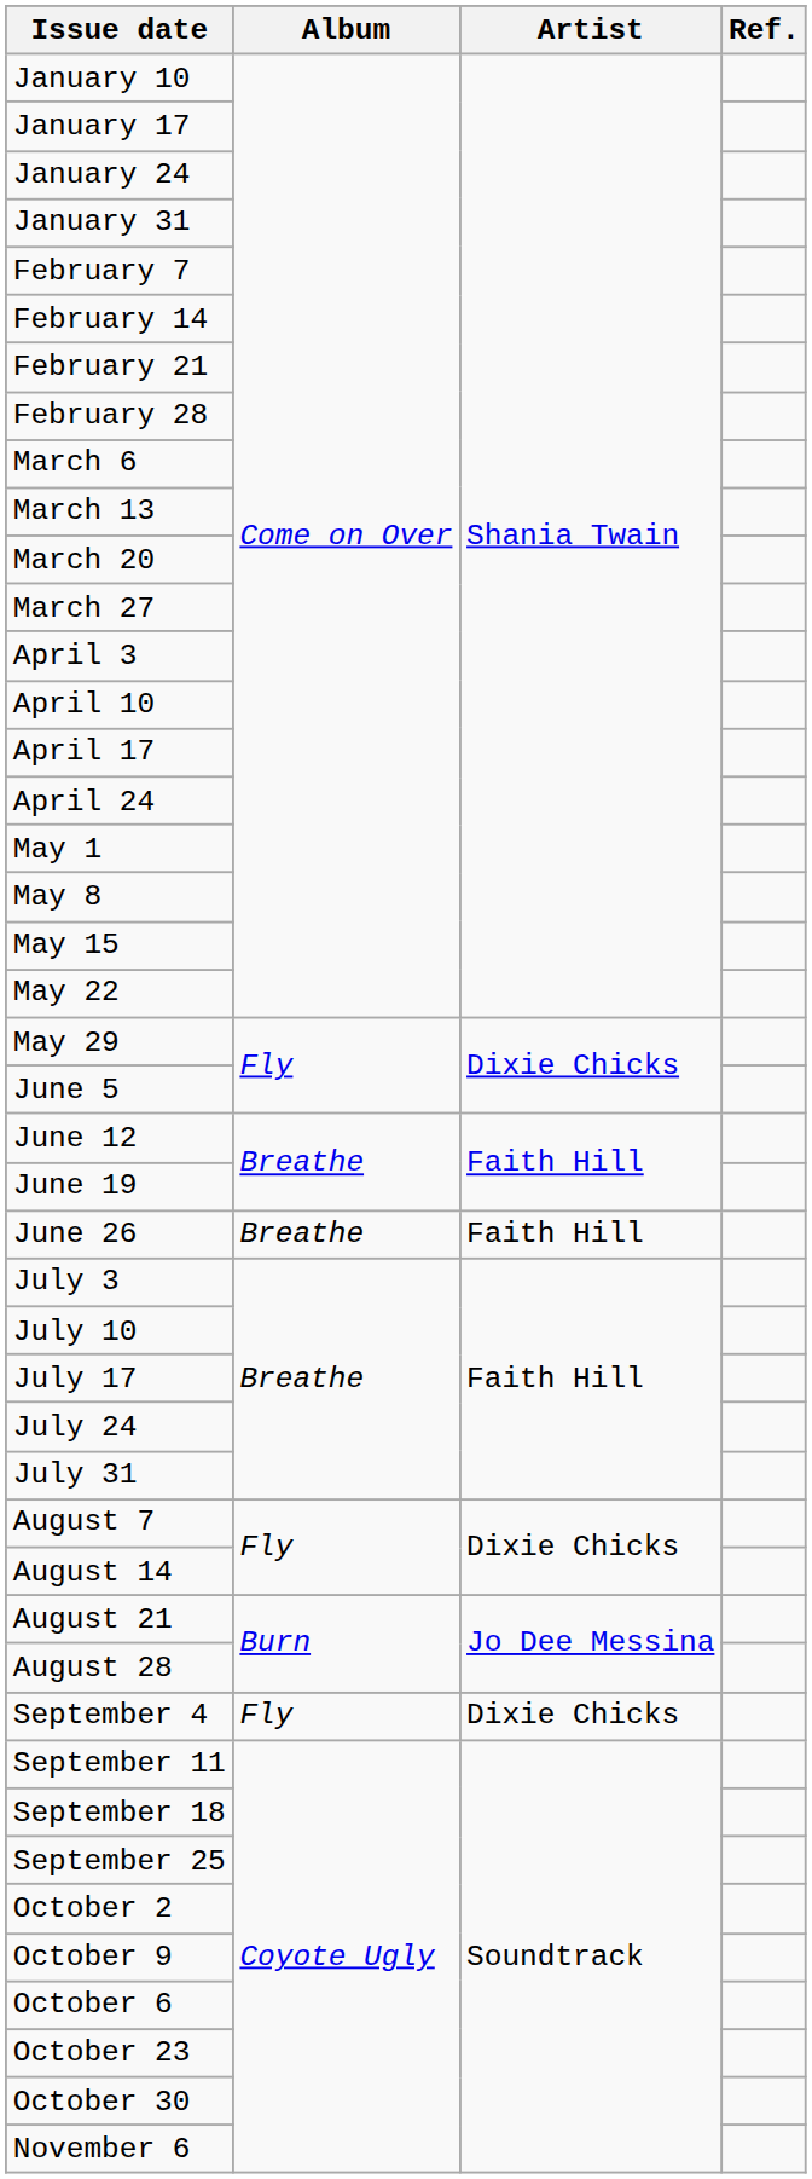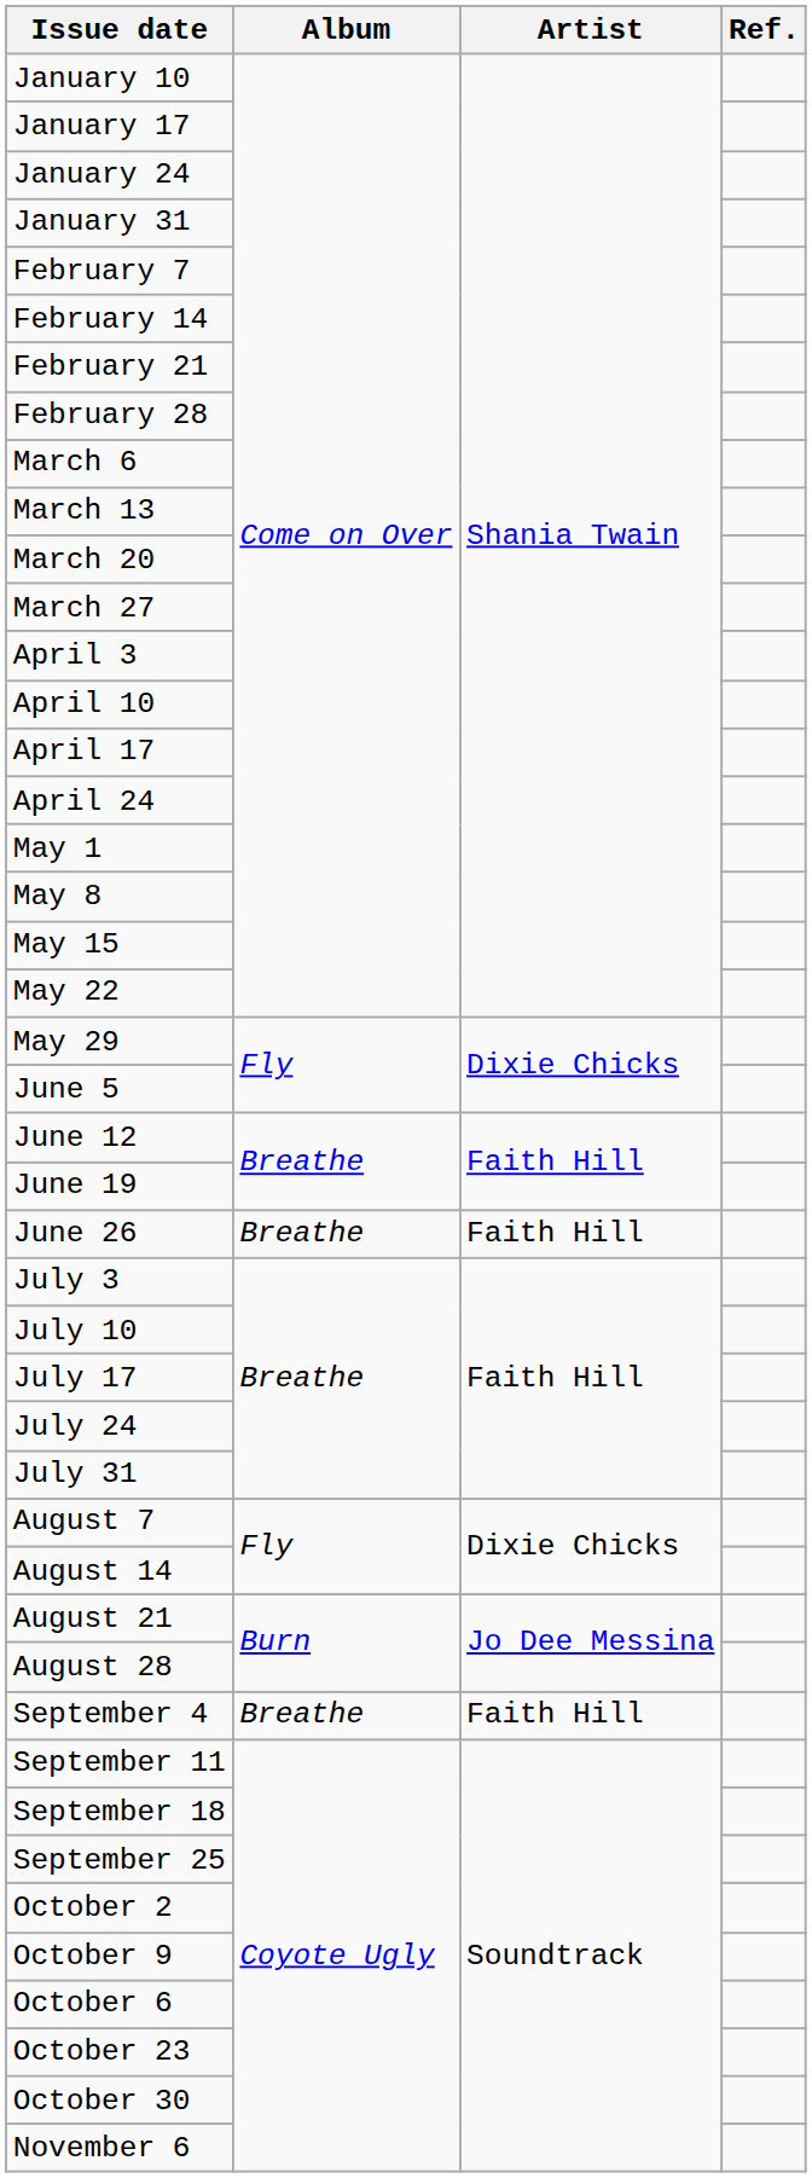September 4 | Album: Fly -> Breathe
September 4 | Artist: Dixie Chicks -> Faith Hill
